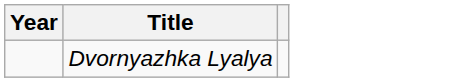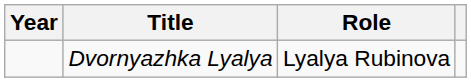+ column: Role | Lyalya Rubinova
